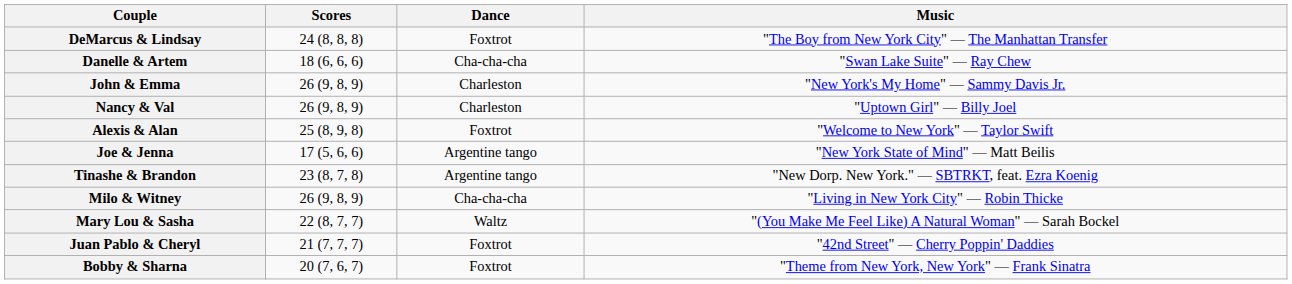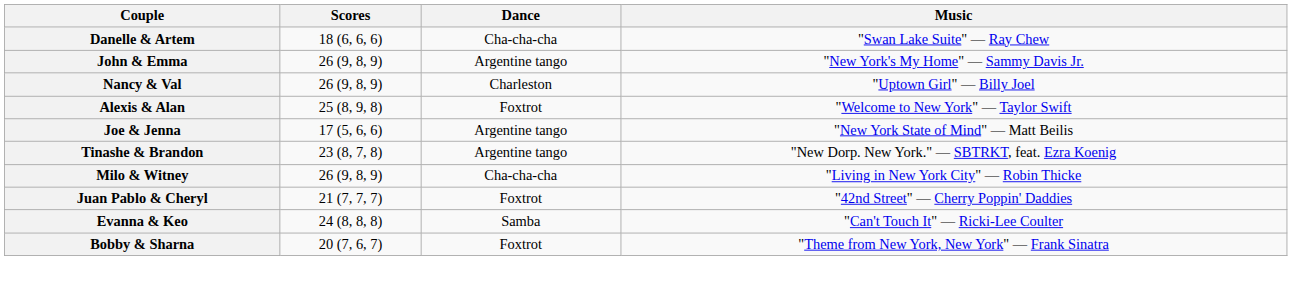- row: DeMarcus & Lindsay | 24 (8, 8, 8) | Foxtrot | "The Boy from New York City" — The Manhattan Transfer
John & Emma | Dance: Charleston -> Argentine tango
- row: Mary Lou & Sasha | 22 (8, 7, 7) | Waltz | "(You Make Me Feel Like) A Natural Woman" — Sarah Bockel
+ row: Evanna & Keo | 24 (8, 8, 8) | Samba | "Can't Touch It" — Ricki-Lee Coulter
